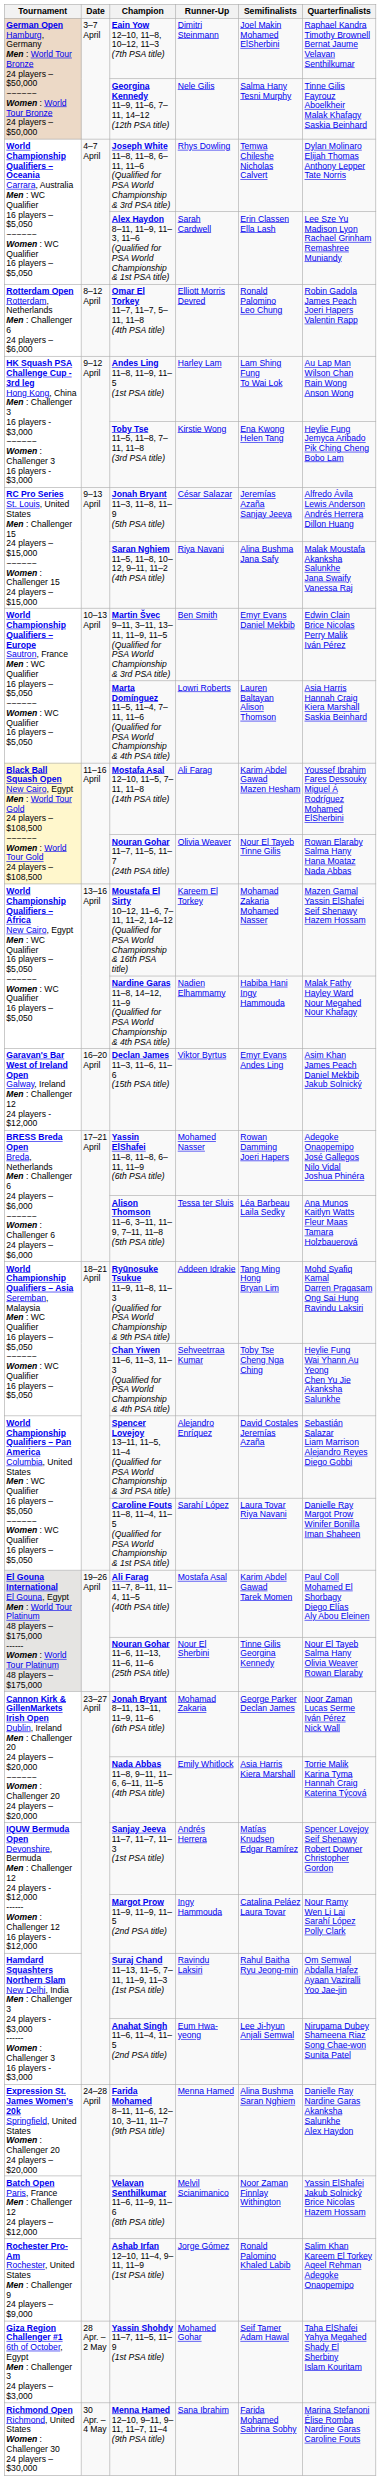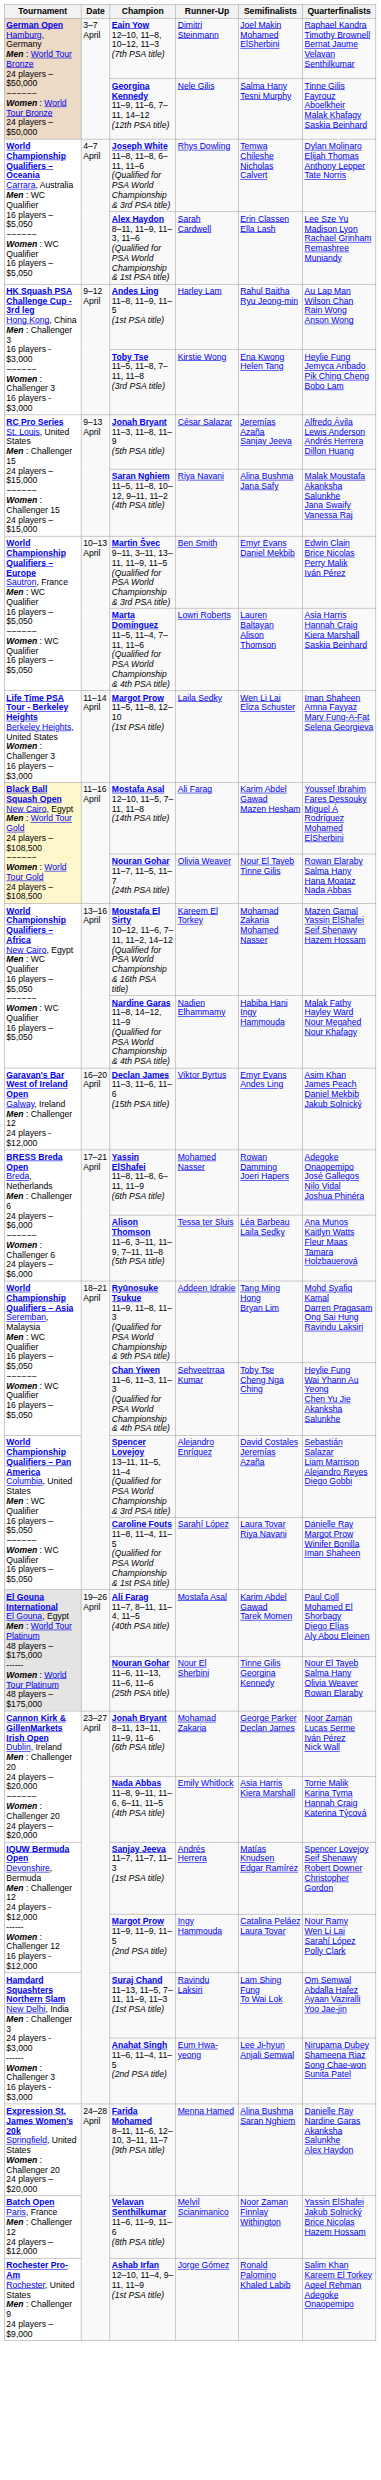- row: Rotterdam Open Rotterdam, Netherlands Men : Challenger 6 24 players – $6,000 | 8–12 April | Omar El Torkey 11–7, 11–7, 5–11, 11–8 (4th PSA title) | Elliott Morris Devred | Ronald Palomino Leo Chung | Robin Gadola James Peach Joeri Hapers Valentin Rapp
Andes Ling 11–8, 11–9, 11–5 (1st PSA title) | Semifinalists: Lam Shing Fung To Wai Lok -> Rahul Baitha Ryu Jeong-min
+ row: Life Time PSA Tour - Berkeley Heights Berkeley Heights, United States Women : Challenger 3 16 players – $3,000 | 11–14 April | Margot Prow 11–5, 11–8, 12–10 (1st PSA title) | Laila Sedky | Wen Li Lai Eliza Schuster | Iman Shaheen Amna Fayyaz Mary Fung-A-Fat Selena Georgieva
Suraj Chand 11–13, 11–5, 7–11, 11–9, 11–3 (1st PSA title) | Semifinalists: Rahul Baitha Ryu Jeong-min -> Lam Shing Fung To Wai Lok
- row: Giza Region Challenger #1 6th of October, Egypt Men : Challenger 3 24 players – $3,000 | 28 Apr. – 2 May | Yassin Shohdy 11–7, 11–5, 11–9 (1st PSA title) | Mohamed Gohar | Seif Tamer Adam Hawal | Taha ElShafei Yahya Megahed Shady El Sherbiny Islam Kouritam
- row: Richmond Open Richmond, United States Women : Challenger 30 24 players – $30,000 | 30 Apr. – 4 May | Menna Hamed 12–10, 9–11, 9–11, 11–7, 11–4 (9th PSA title) | Sana Ibrahim | Farida Mohamed Sabrina Sobhy | Marina Stefanoni Élise Romba Nardine Garas Caroline Fouts
